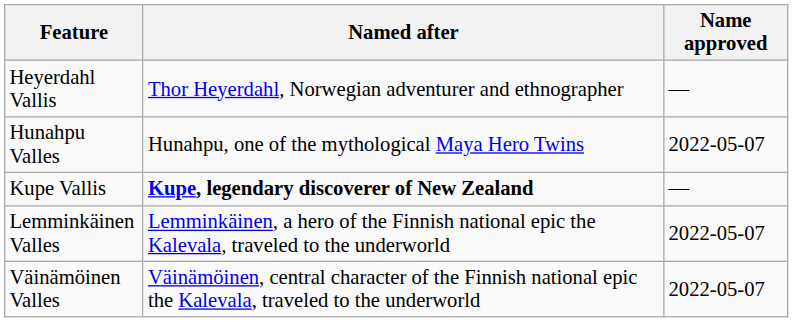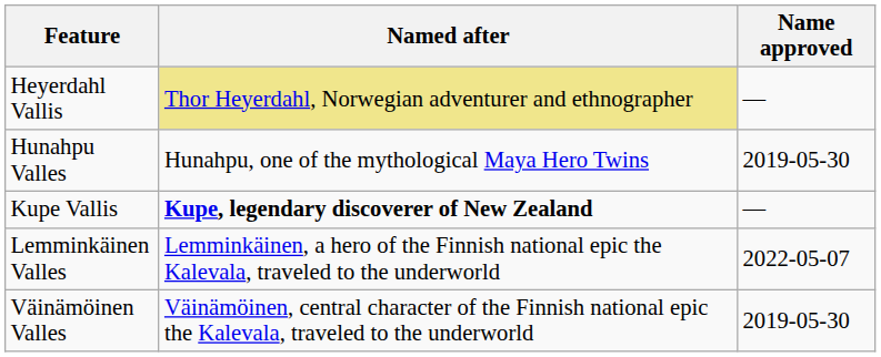Heyerdahl Vallis | Named after: no background -> khaki background
Hunahpu Valles | Name approved: 2022-05-07 -> 2019-05-30
Väinämöinen Valles | Name approved: 2022-05-07 -> 2019-05-30
